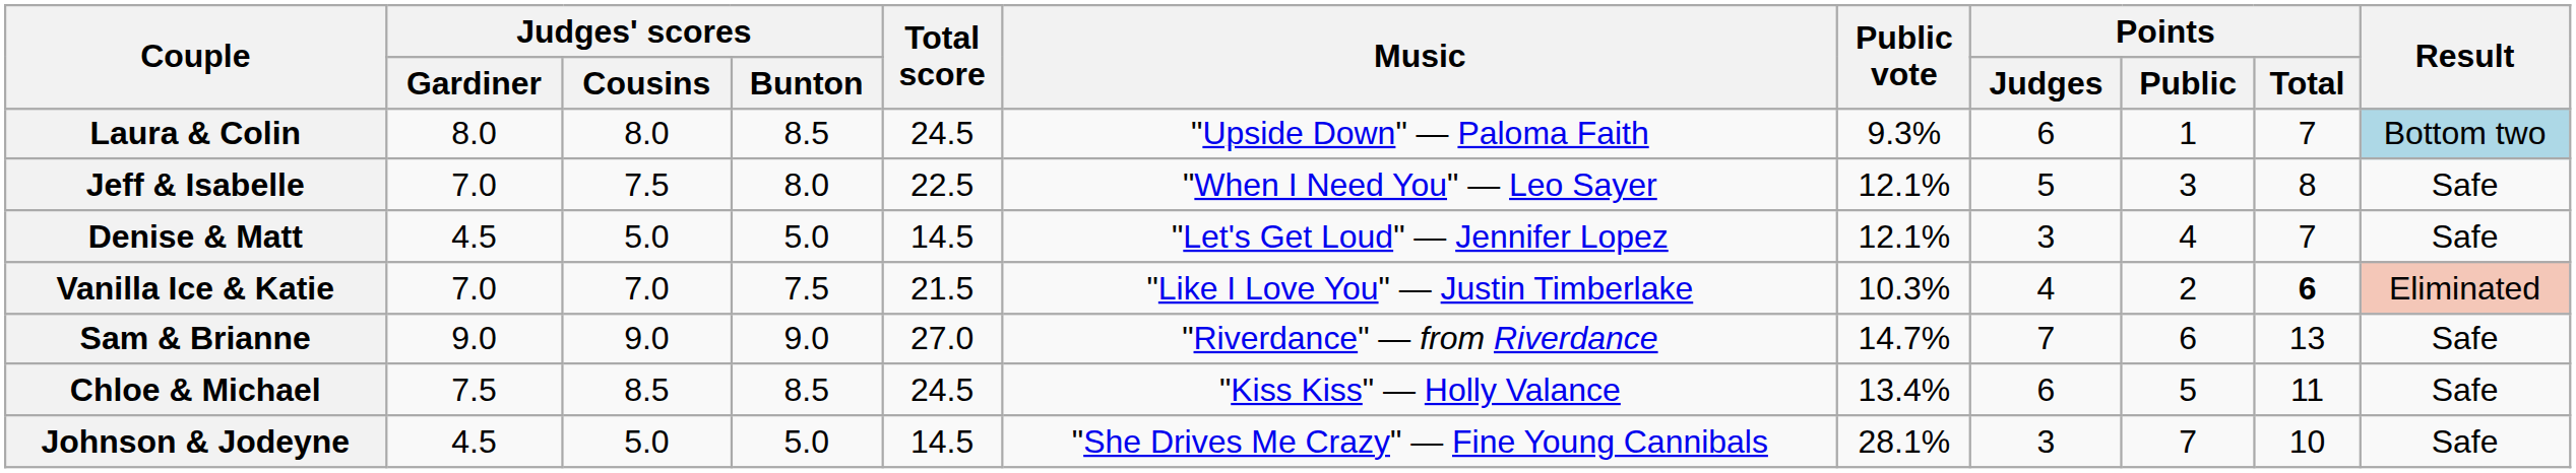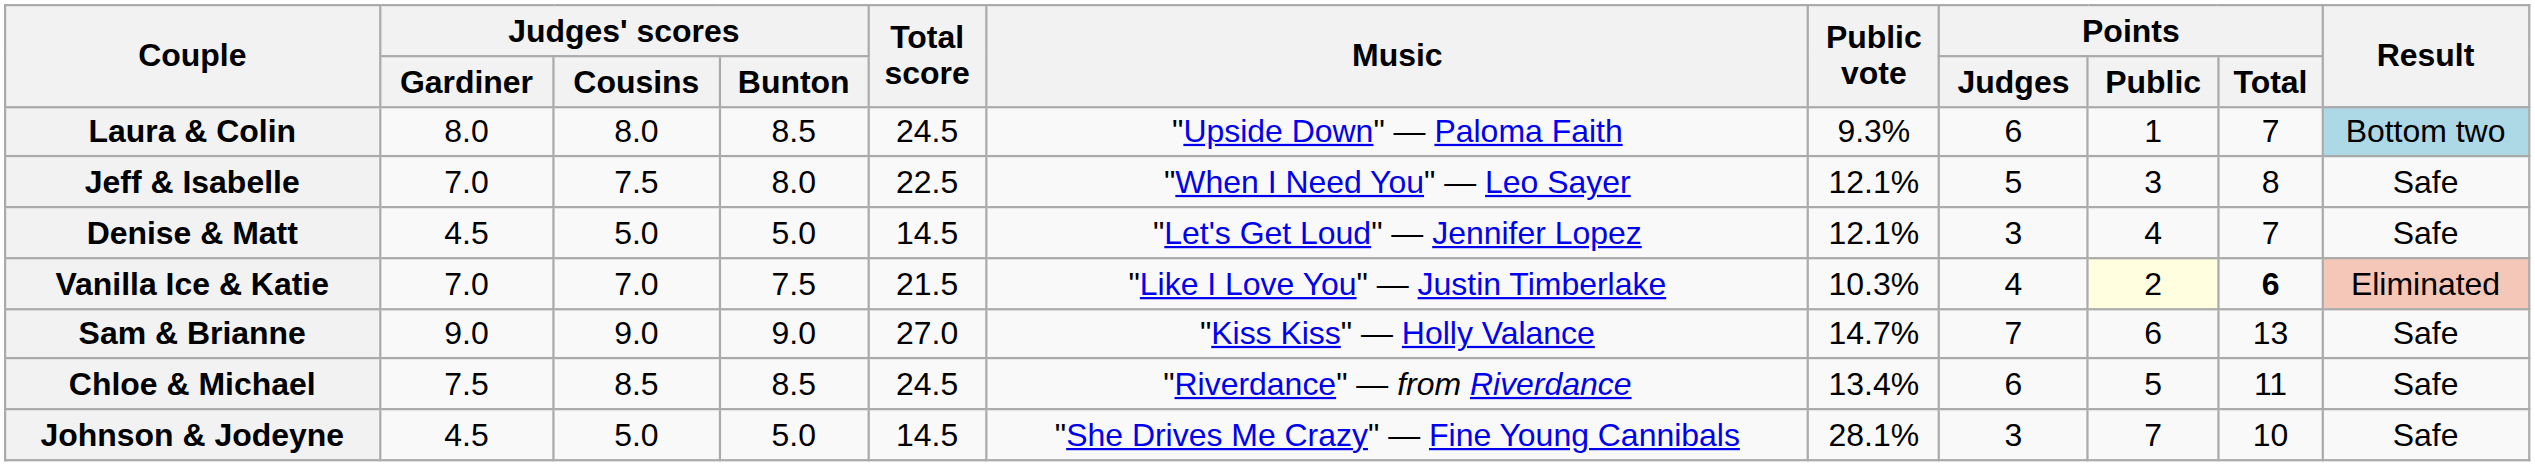Vanilla Ice & Katie | Points / Public: no background -> lightyellow background
Sam & Brianne | Music: "Riverdance" — from Riverdance -> "Kiss Kiss" — Holly Valance
Chloe & Michael | Music: "Kiss Kiss" — Holly Valance -> "Riverdance" — from Riverdance
